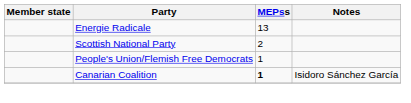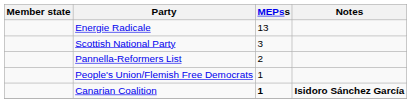Scottish National Party | MEPss: 2 -> 3
+ row: Pannella-Reformers List | 2
Canarian Coalition | Notes: normal -> bold
